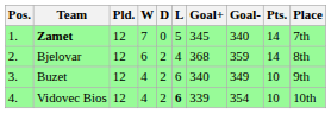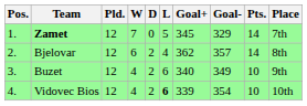Zamet | Goal-: 340 -> 329
Bjelovar | Goal+: 368 -> 362
Bjelovar | Goal-: 359 -> 357
